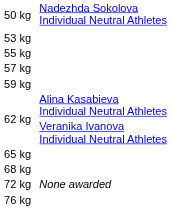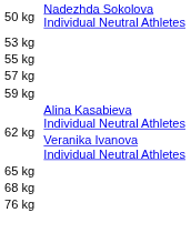- row: 72 kg | None awarded
